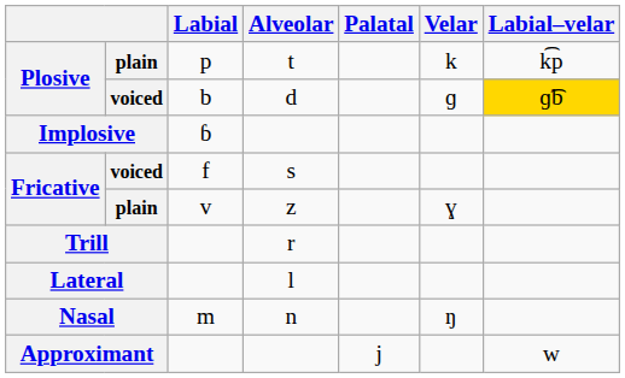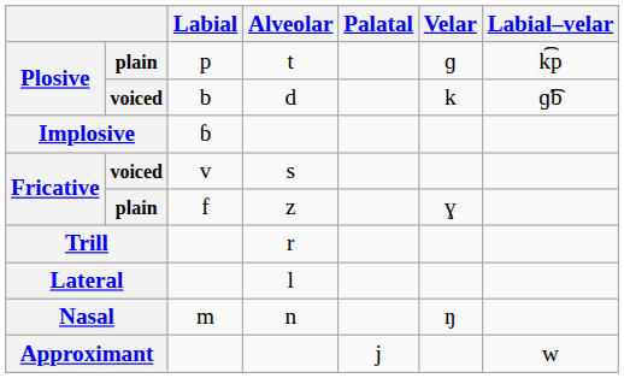t | Velar: k -> ɡ
d | Velar: ɡ -> k
d | Labial–velar: gold background -> no background
s | Labial: f -> v
z | Labial: v -> f
